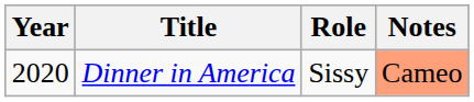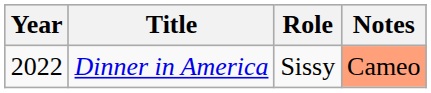Dinner in America | Year: 2020 -> 2022
